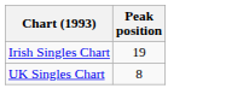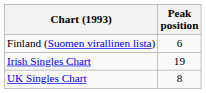+ row: Finland (Suomen virallinen lista) | 6
